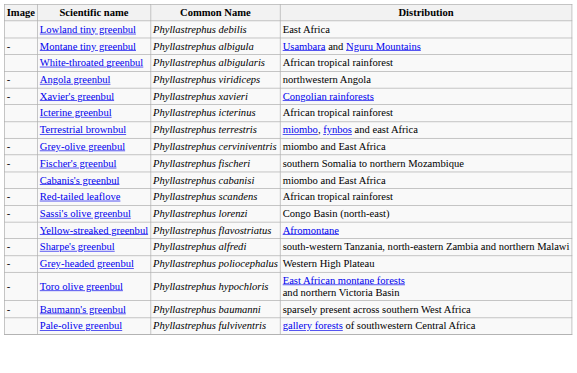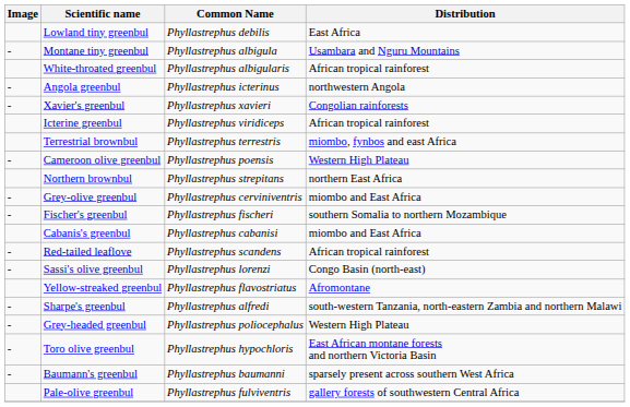Angola greenbul | Common Name: Phyllastrephus viridiceps -> Phyllastrephus icterinus
Icterine greenbul | Common Name: Phyllastrephus icterinus -> Phyllastrephus viridiceps
+ row: - | Cameroon olive greenbul | Phyllastrephus poensis | Western High Plateau
+ row: Northern brownbul | Phyllastrephus strepitans | northern East Africa
